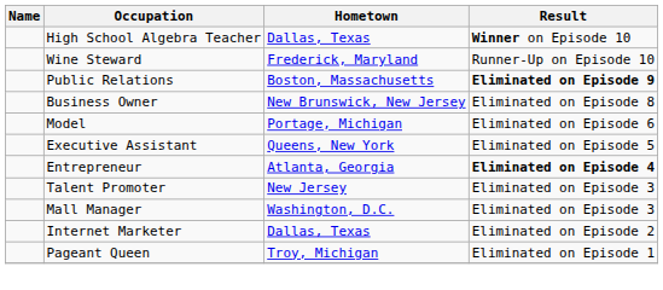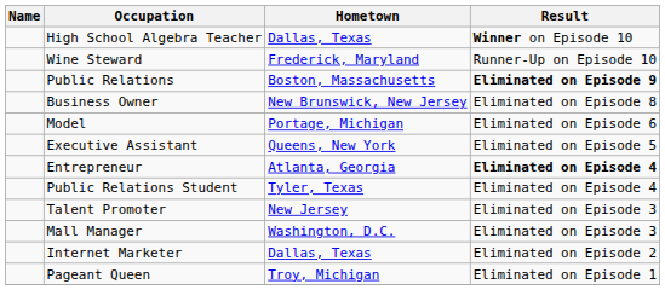+ row: Public Relations Student | Tyler, Texas | Eliminated on Episode 4
